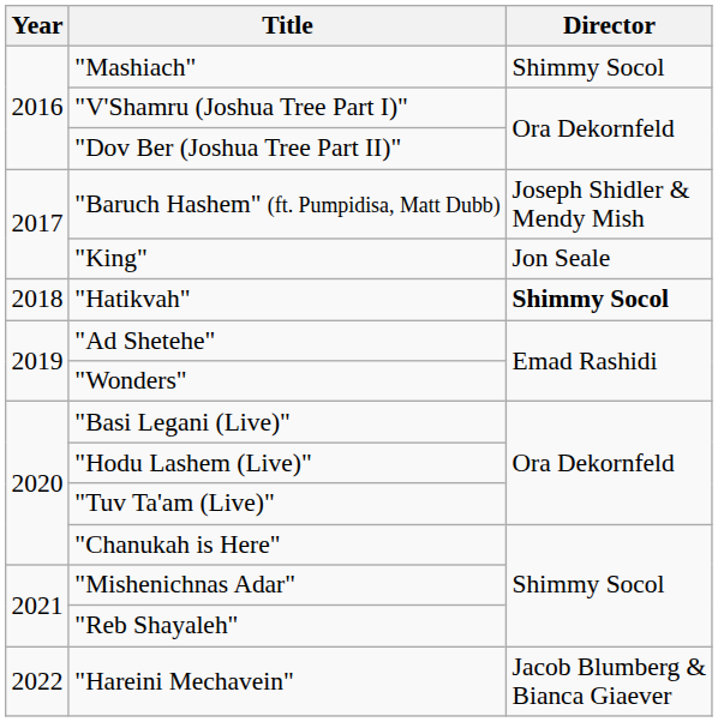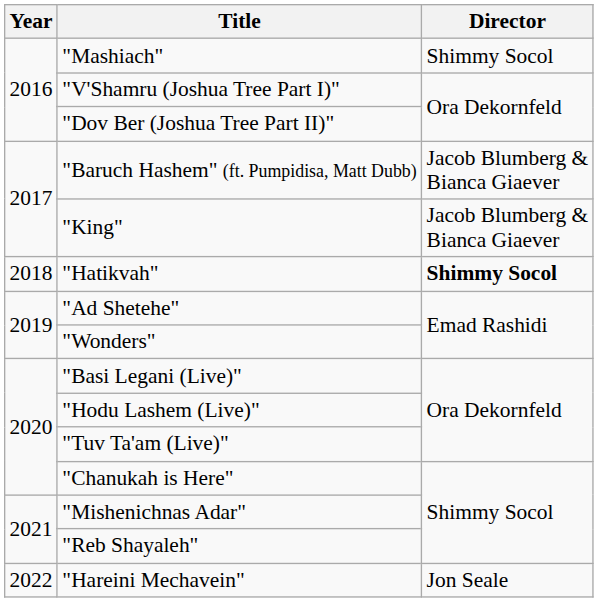"Baruch Hashem" (ft. Pumpidisa, Matt Dubb) | Director: Joseph Shidler & Mendy Mish -> Jacob Blumberg & Bianca Giaever
"King" | Director: Jon Seale -> Jacob Blumberg & Bianca Giaever
"Hareini Mechavein" | Director: Jacob Blumberg & Bianca Giaever -> Jon Seale
